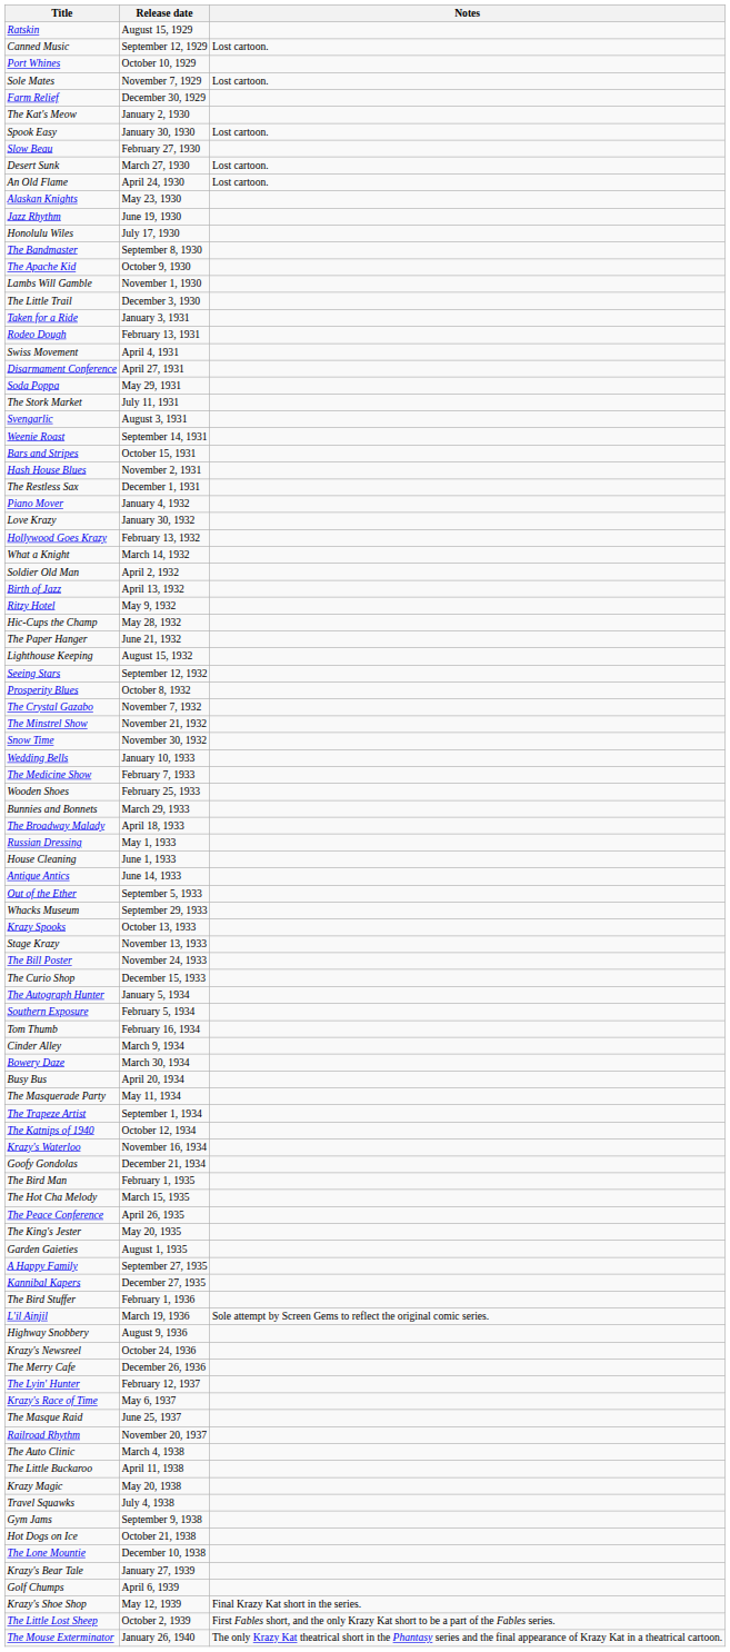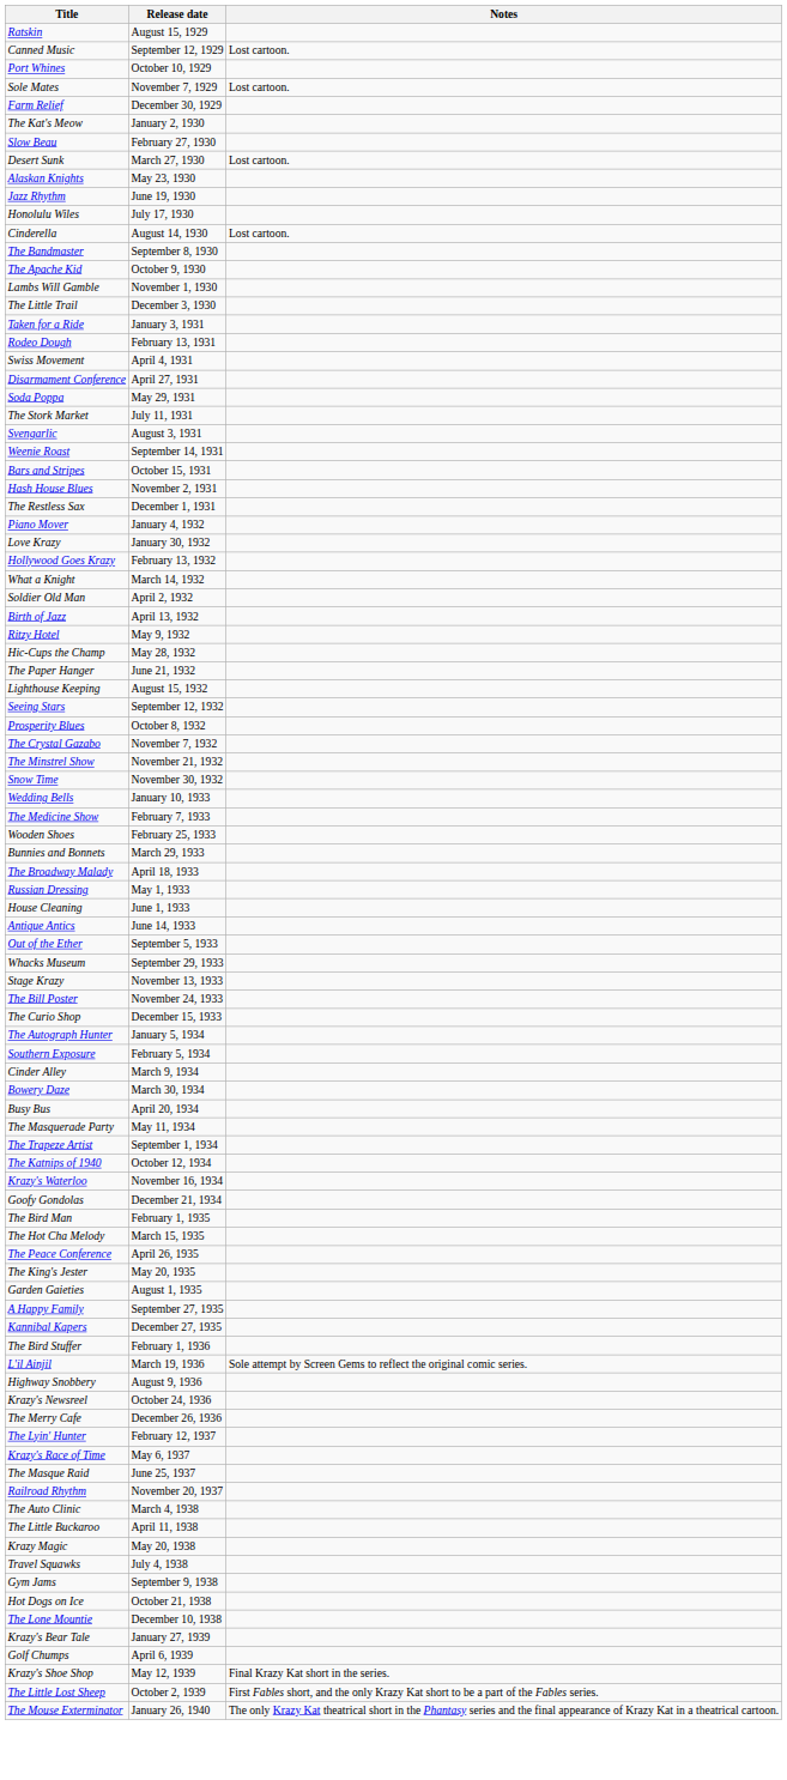- row: Spook Easy | January 30, 1930 | Lost cartoon.
- row: An Old Flame | April 24, 1930 | Lost cartoon.
+ row: Cinderella | August 14, 1930 | Lost cartoon.
- row: Krazy Spooks | October 13, 1933
- row: Tom Thumb | February 16, 1934
